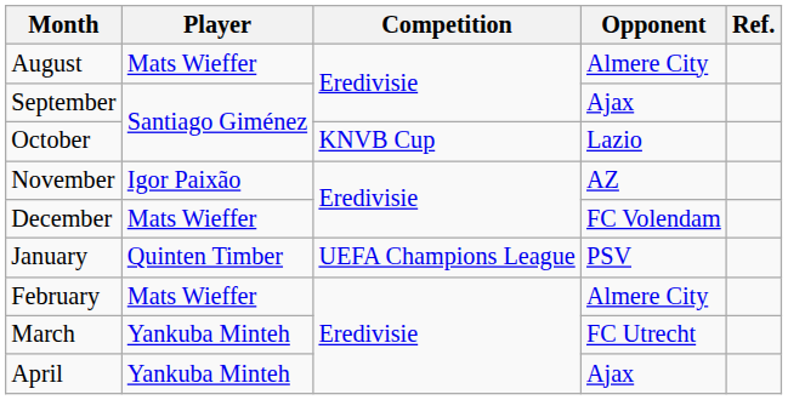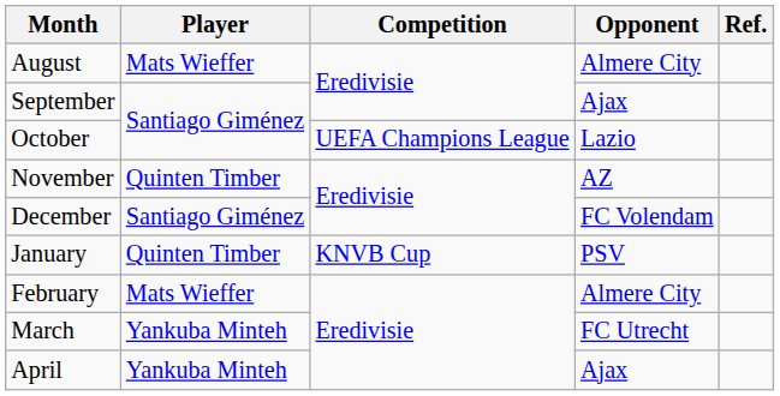October | Competition: KNVB Cup -> UEFA Champions League
November | Player: Igor Paixão -> Quinten Timber
December | Player: Mats Wieffer -> Santiago Giménez
January | Competition: UEFA Champions League -> KNVB Cup
